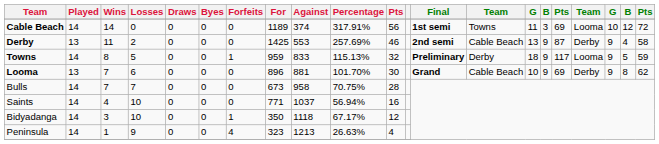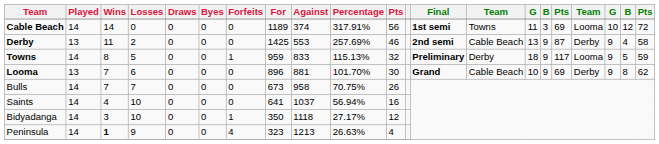Bulls | column 11: 28 -> 26
Saints | For: 771 -> 641
Bidyadanga | Percentage: 67.17% -> 27.17%
Peninsula | Wins: normal -> bold
